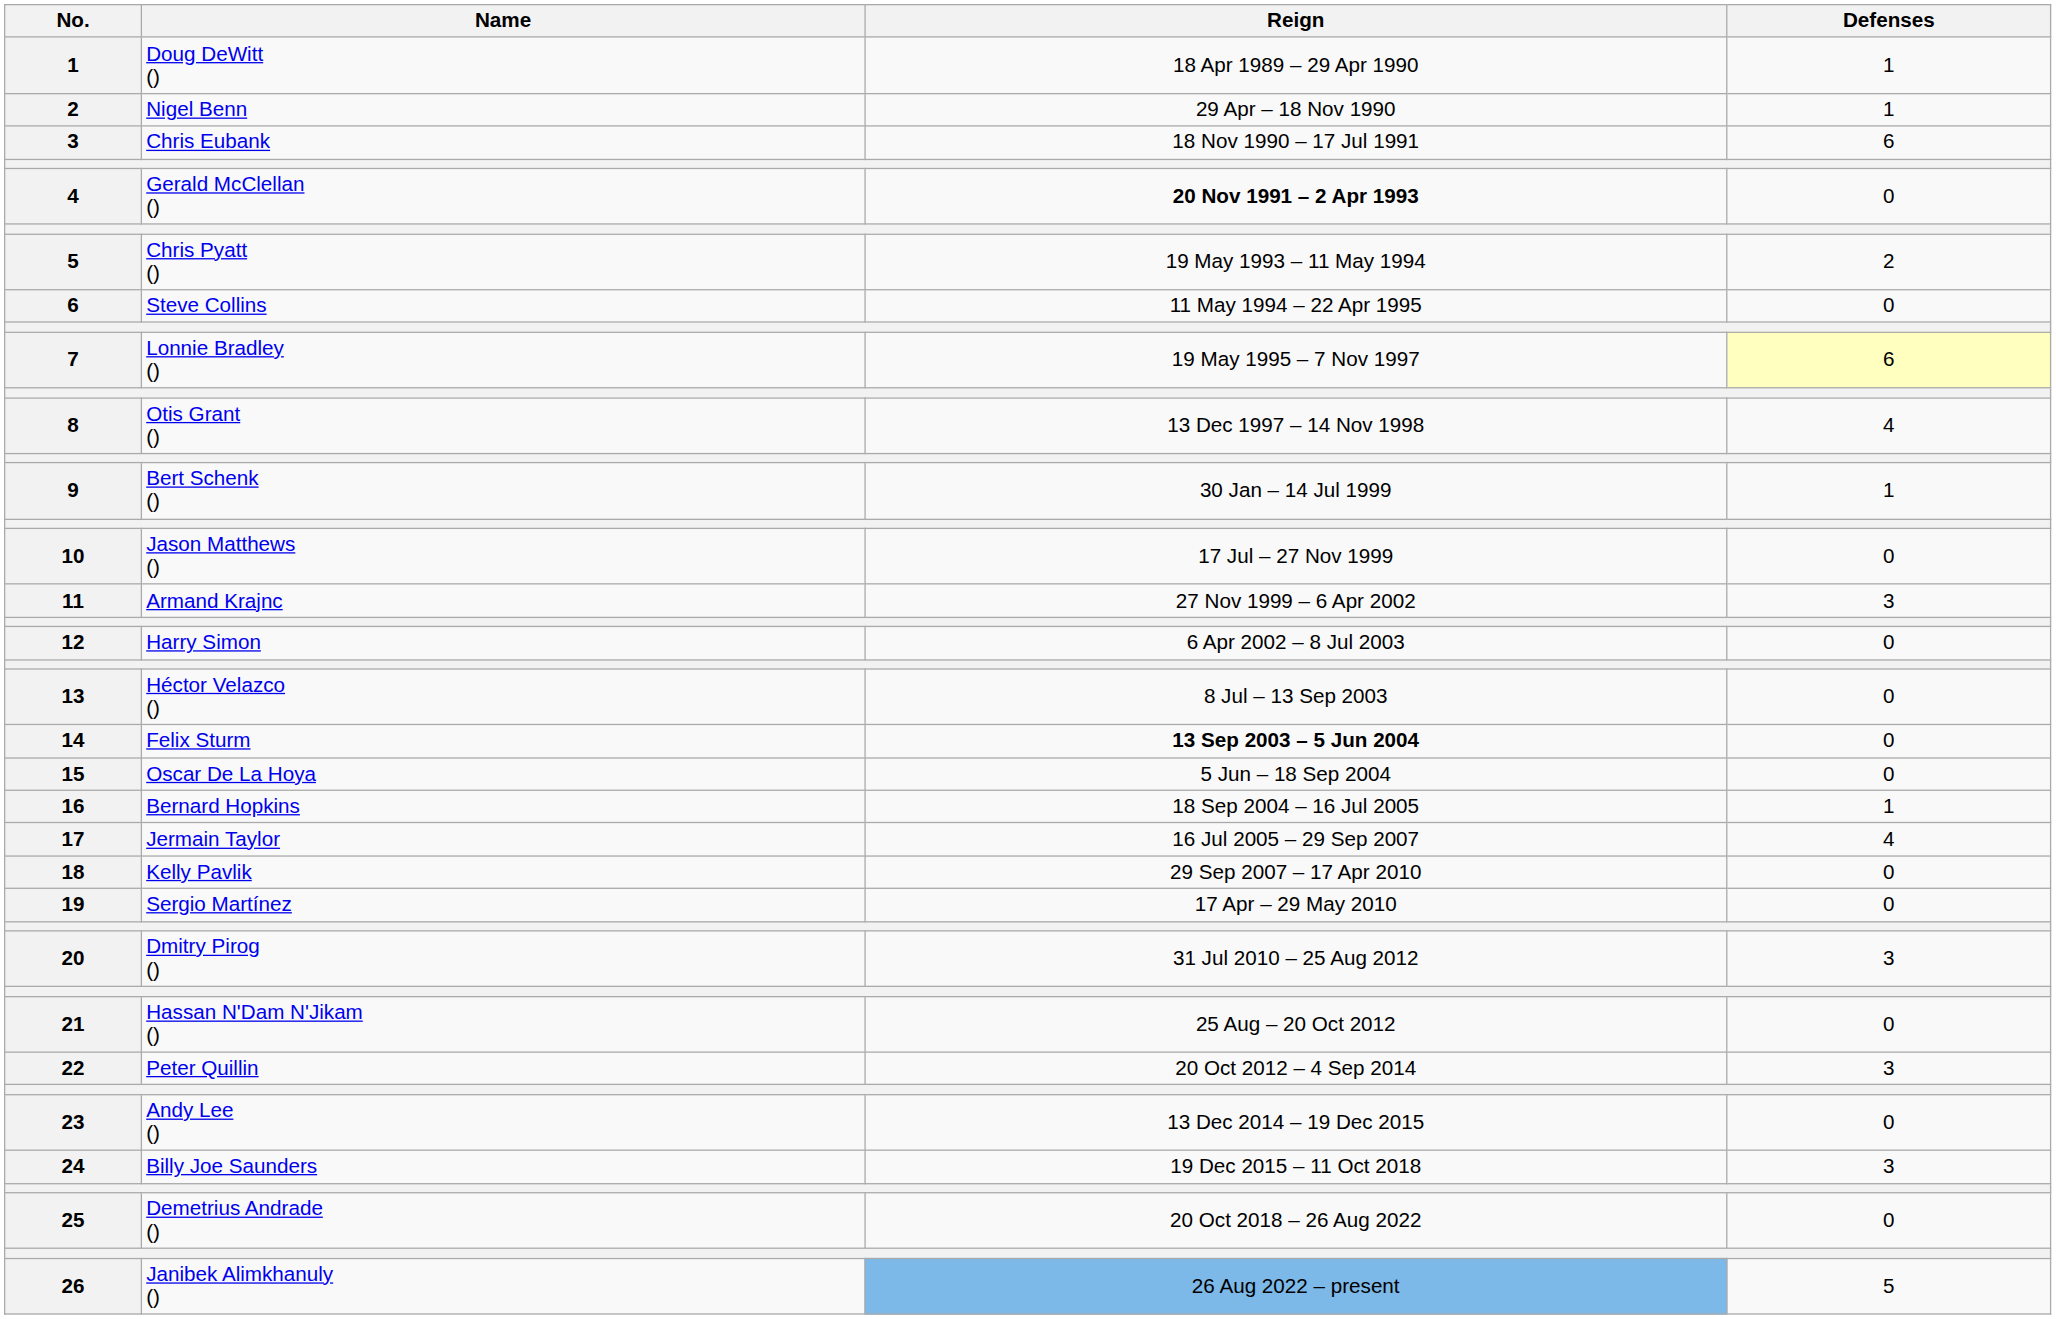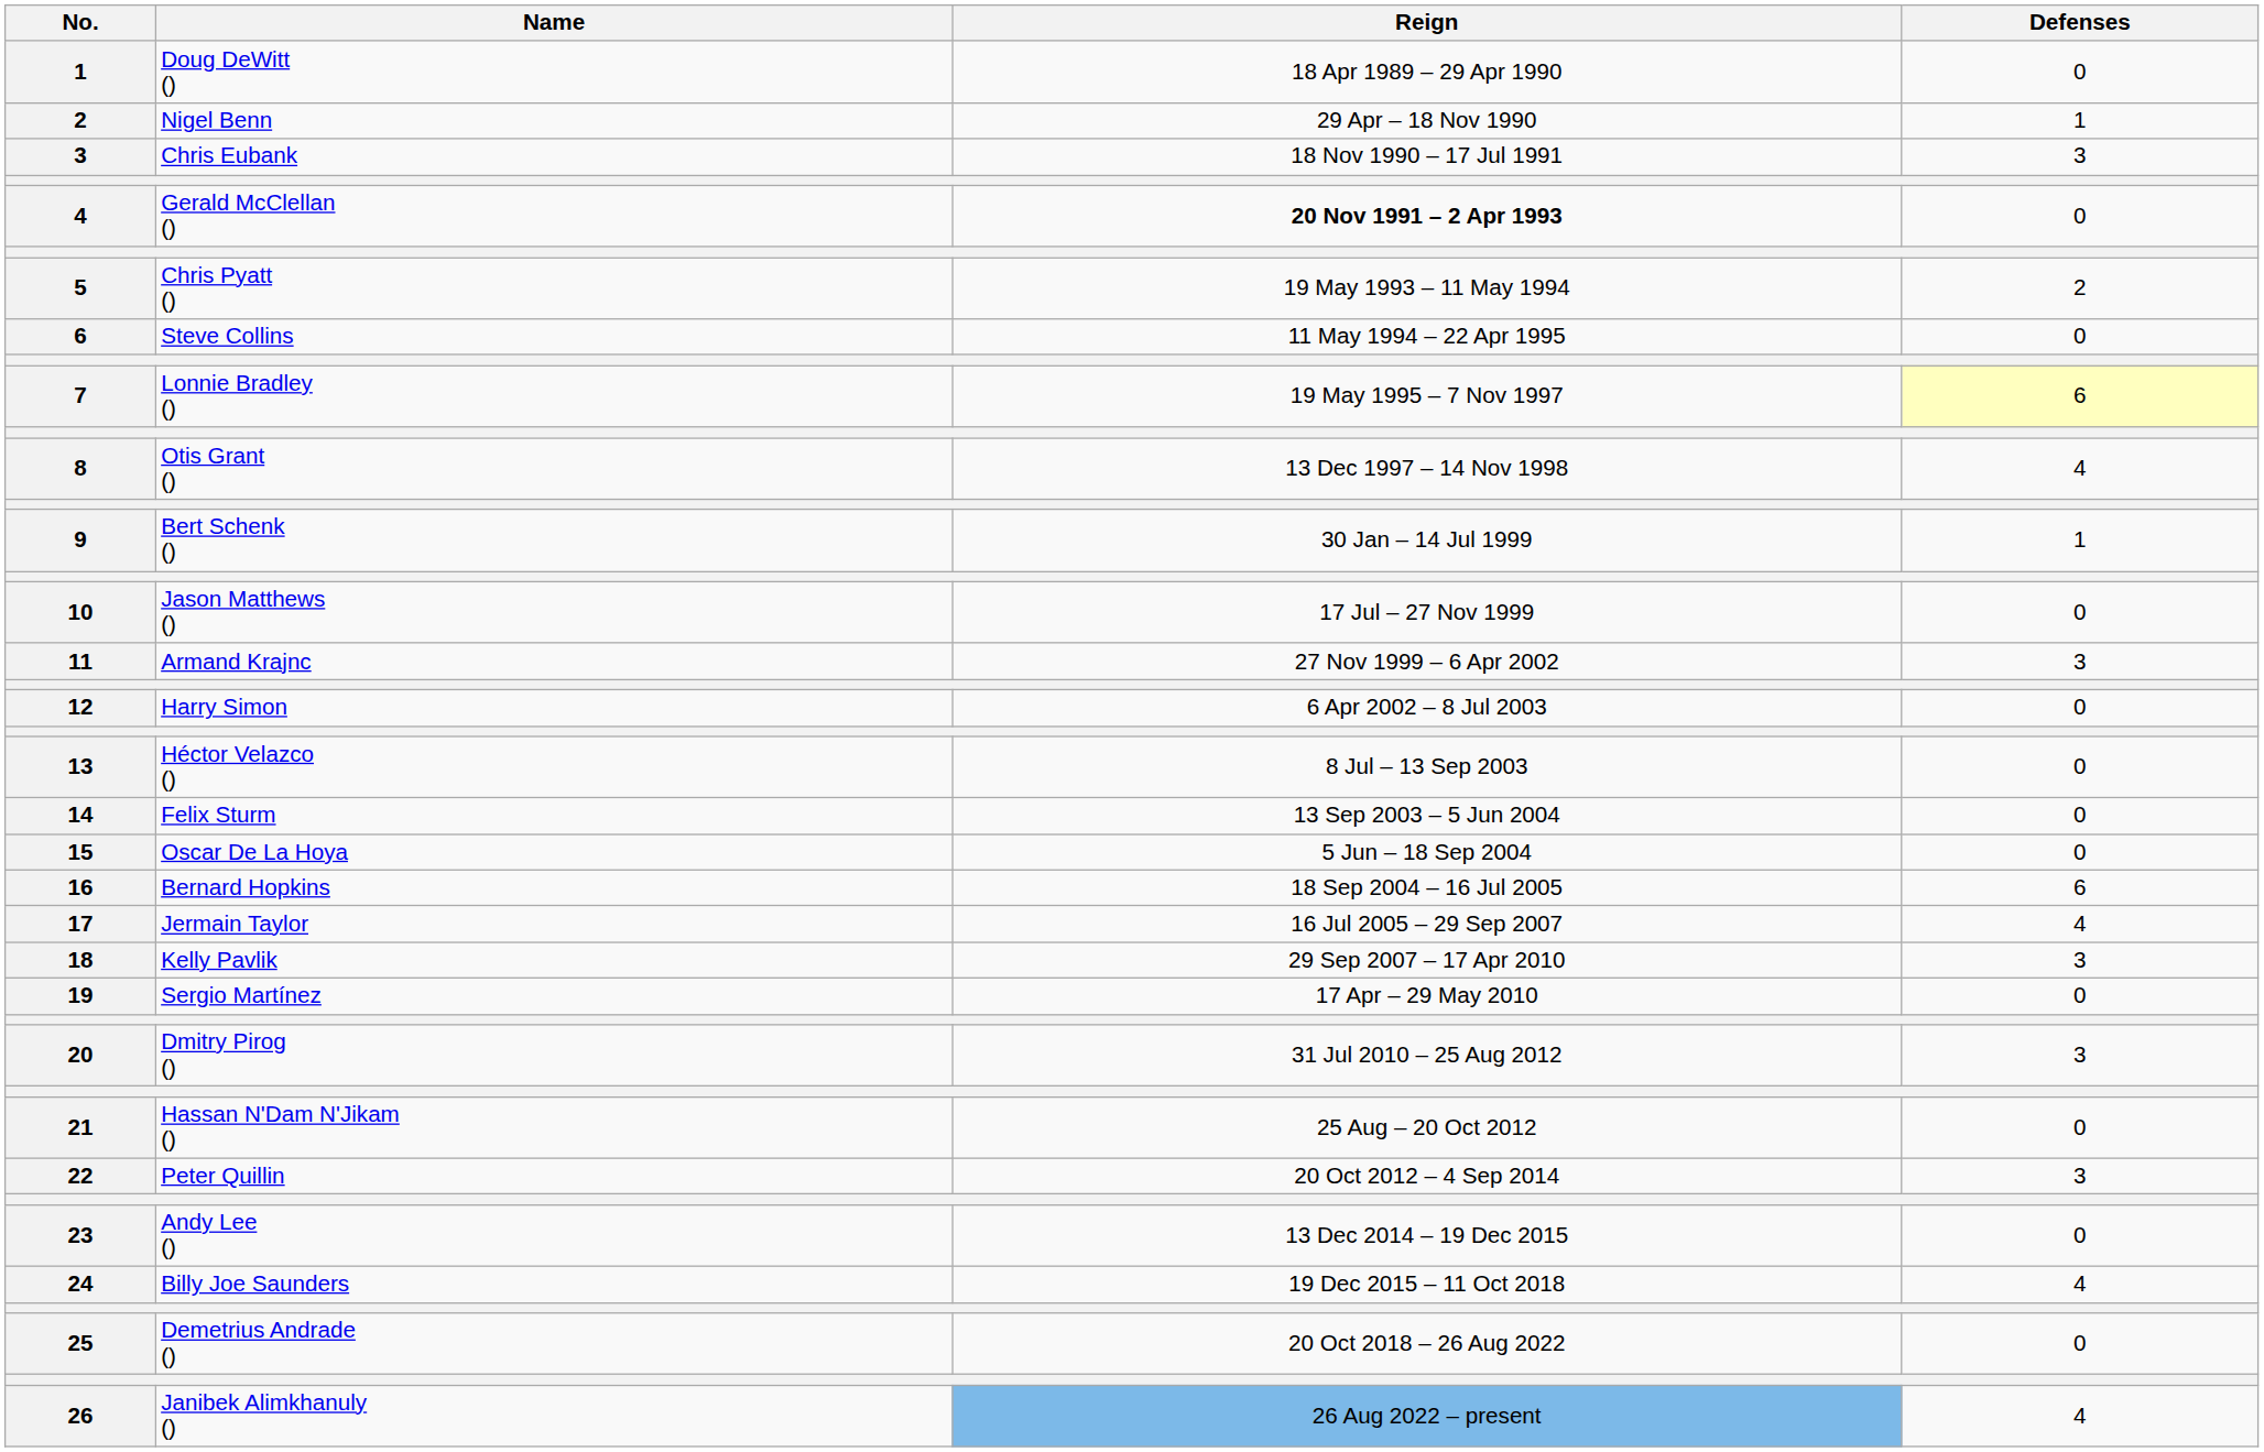Doug DeWitt () | Defenses: 1 -> 0
Chris Eubank | Defenses: 6 -> 3
Felix Sturm | Reign: bold -> normal
Bernard Hopkins | Defenses: 1 -> 6
Kelly Pavlik | Defenses: 0 -> 3
Billy Joe Saunders | Defenses: 3 -> 4
Janibek Alimkhanuly () | Defenses: 5 -> 4
